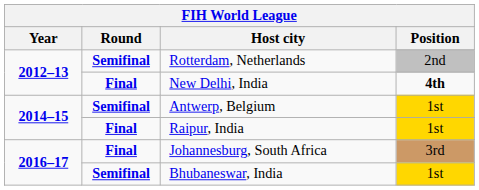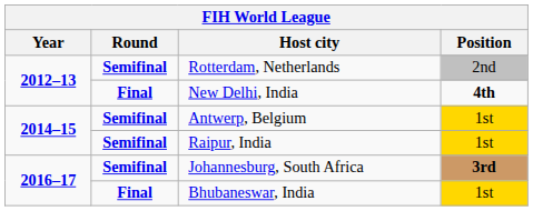Raipur, India | Round: Final -> Semifinal
Johannesburg, South Africa | Round: Final -> Semifinal
Johannesburg, South Africa | Position: normal -> bold
Bhubaneswar, India | Round: Semifinal -> Final
